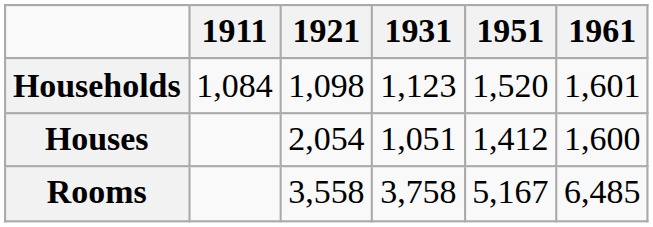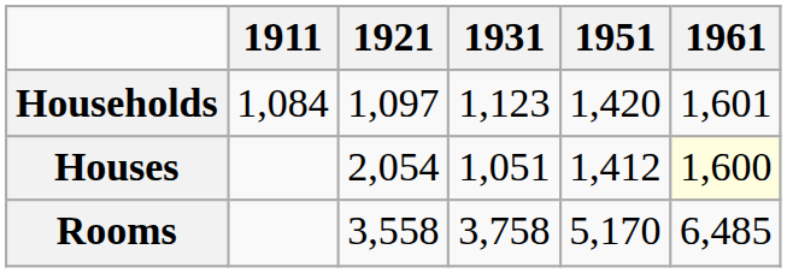Households | 1921: 1,098 -> 1,097
Households | 1951: 1,520 -> 1,420
Houses | 1961: no background -> lightyellow background
Rooms | 1951: 5,167 -> 5,170
